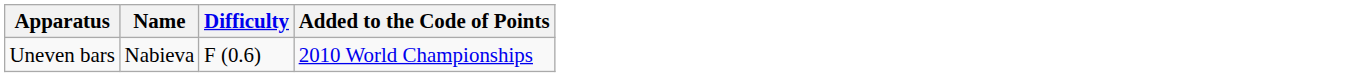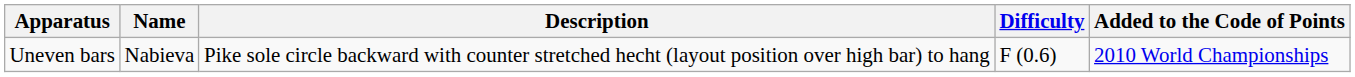+ column: Description | Pike sole circle backward with counter stretched hecht (layout position over high bar) to hang
